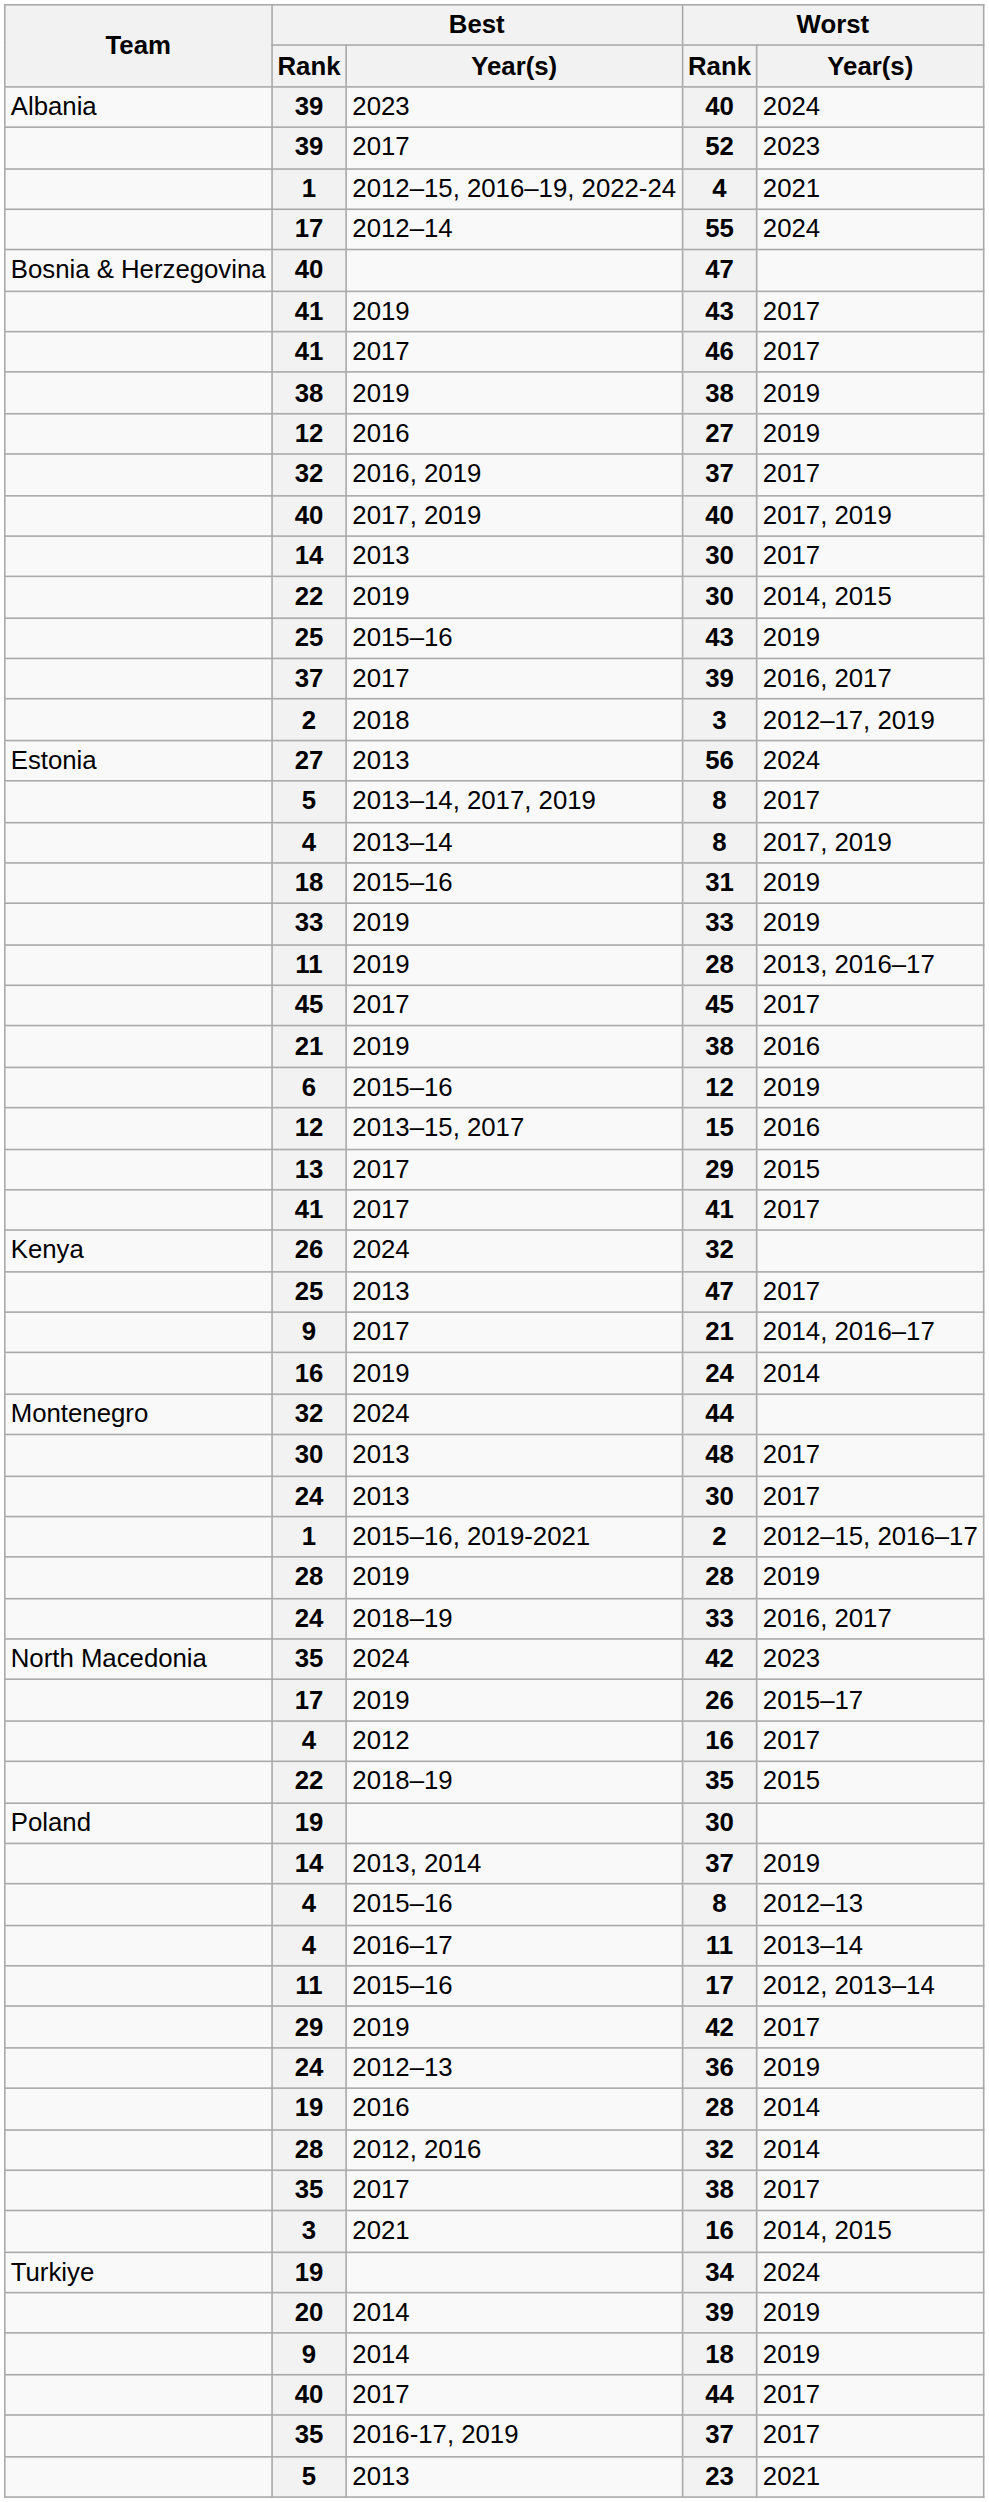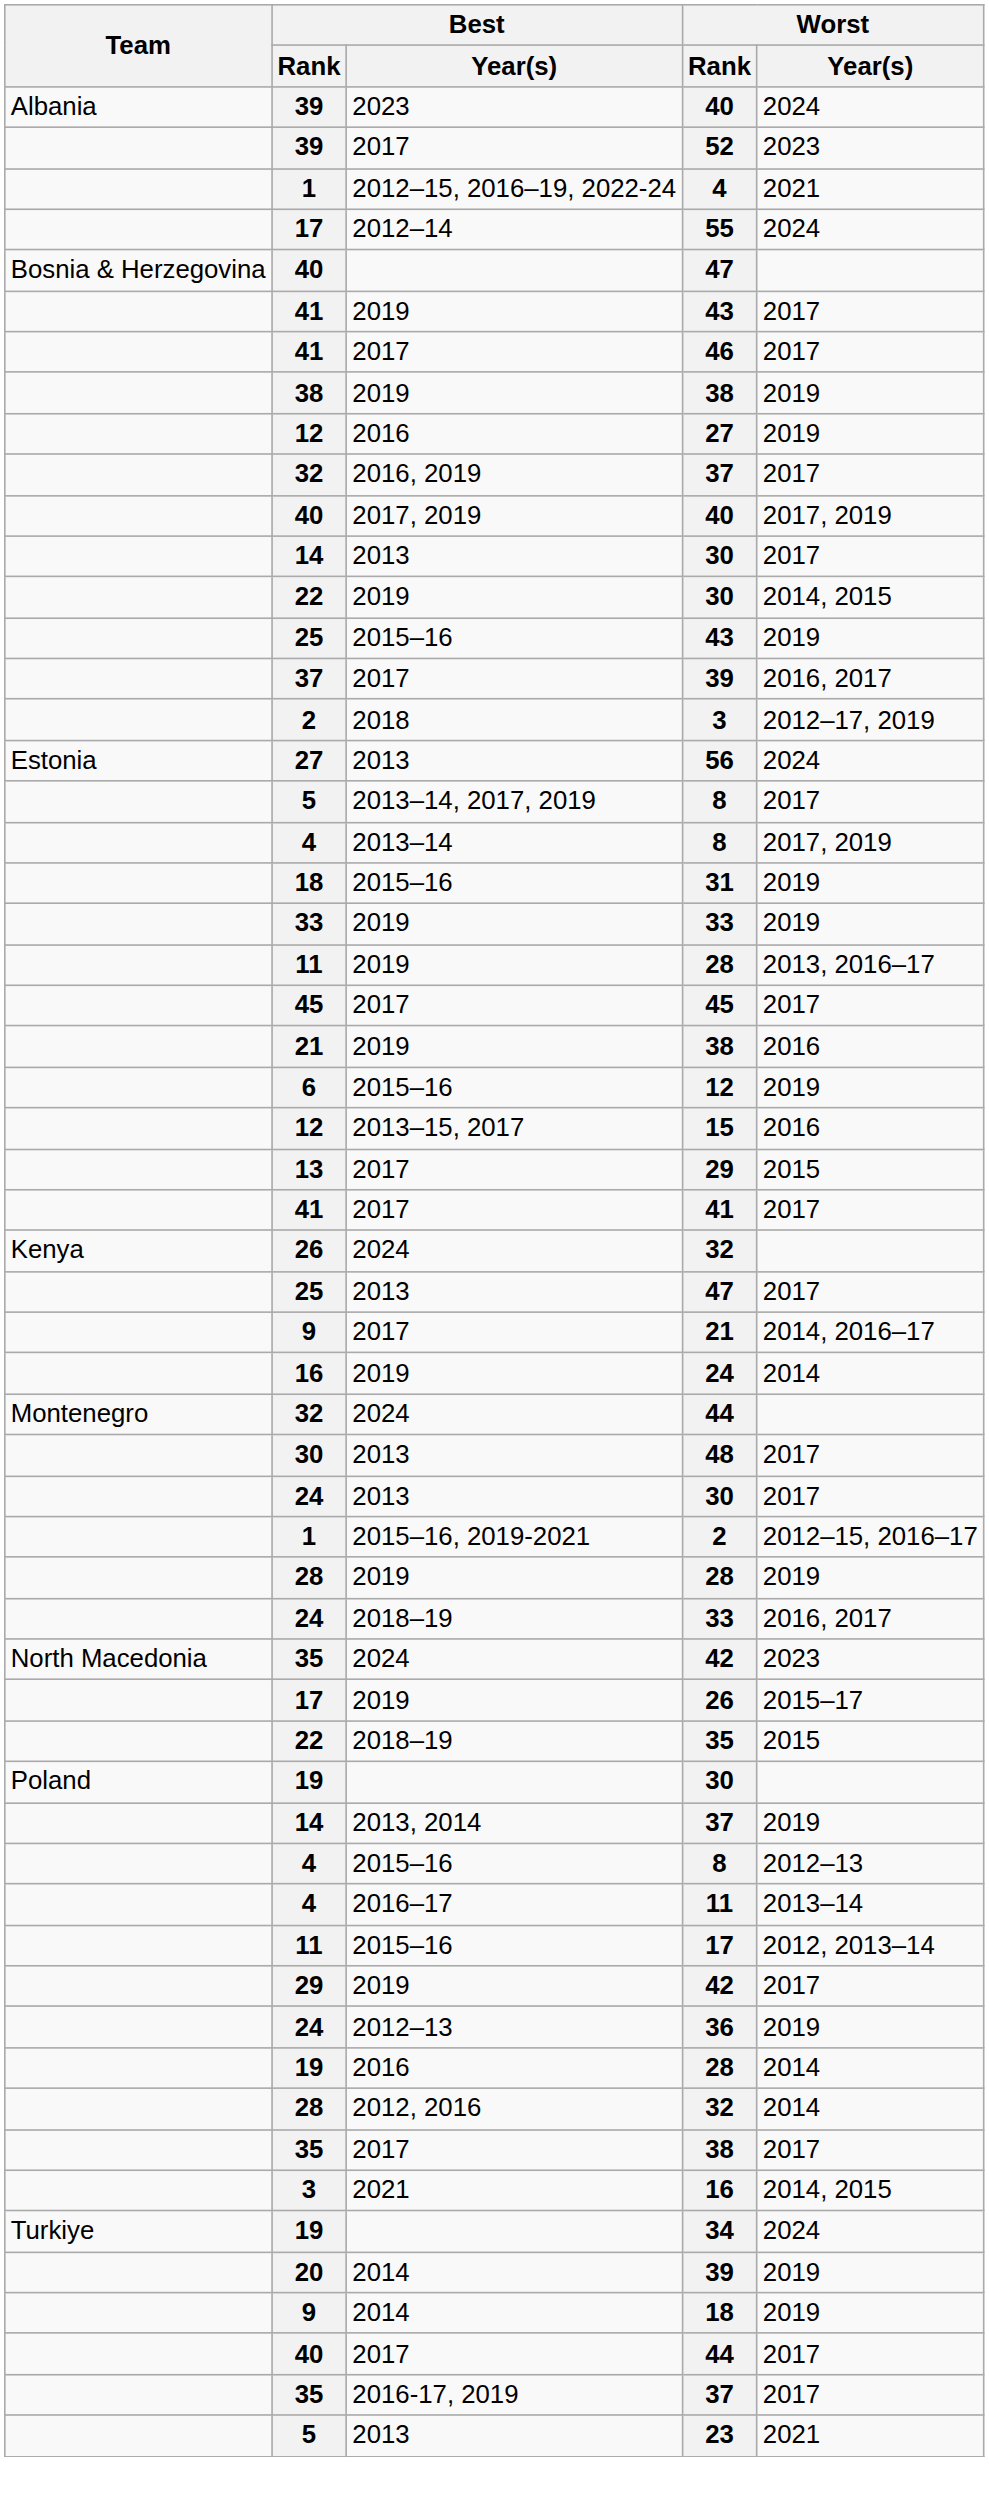- row: 4 | 2012 | 16 | 2017
